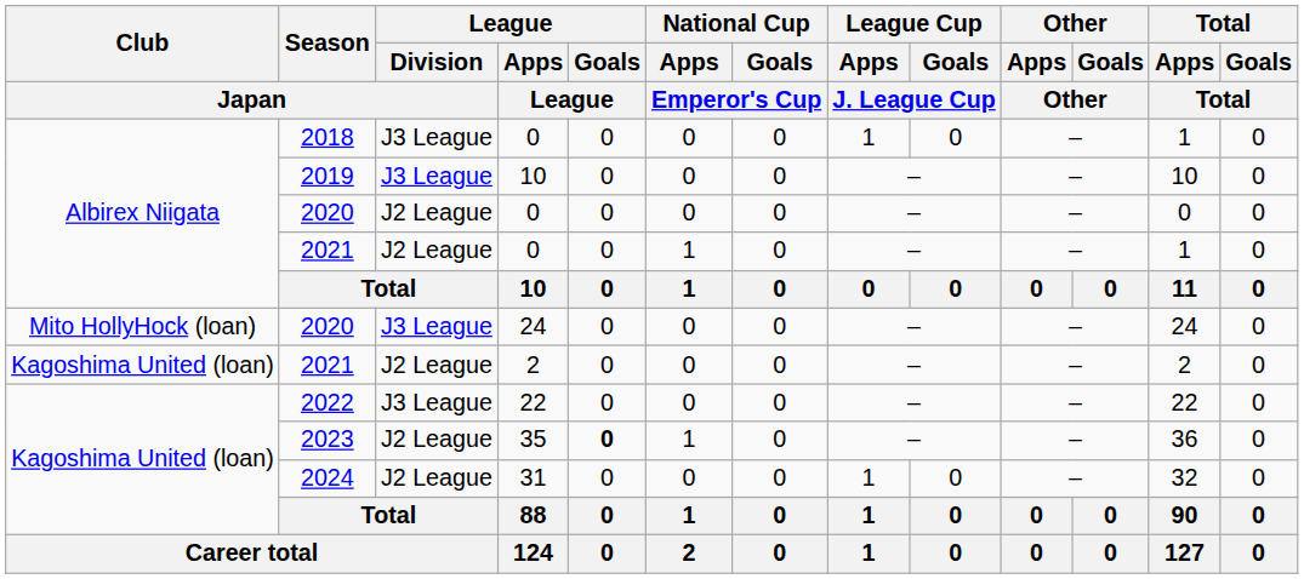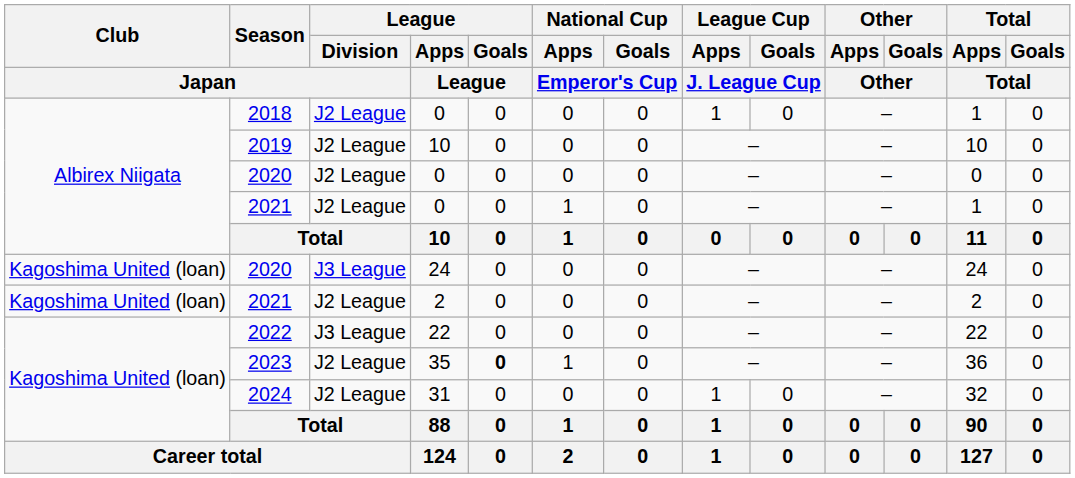2018 | League / Division / Japan: J3 League -> J2 League
2019 | League / Division / Japan: J3 League -> J2 League
2020 / 24 | Club / Japan: Mito HollyHock (loan) -> Kagoshima United (loan)
